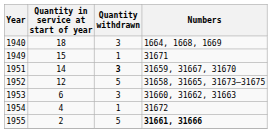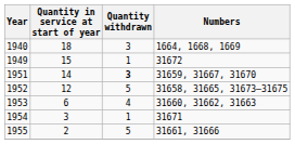1949 | Numbers: 31671 -> 31672
1953 | Quantity withdrawn: 3 -> 4
1954 | Quantity in service at start of year: 4 -> 3
1954 | Numbers: 31672 -> 31671
1955 | Numbers: bold -> normal
